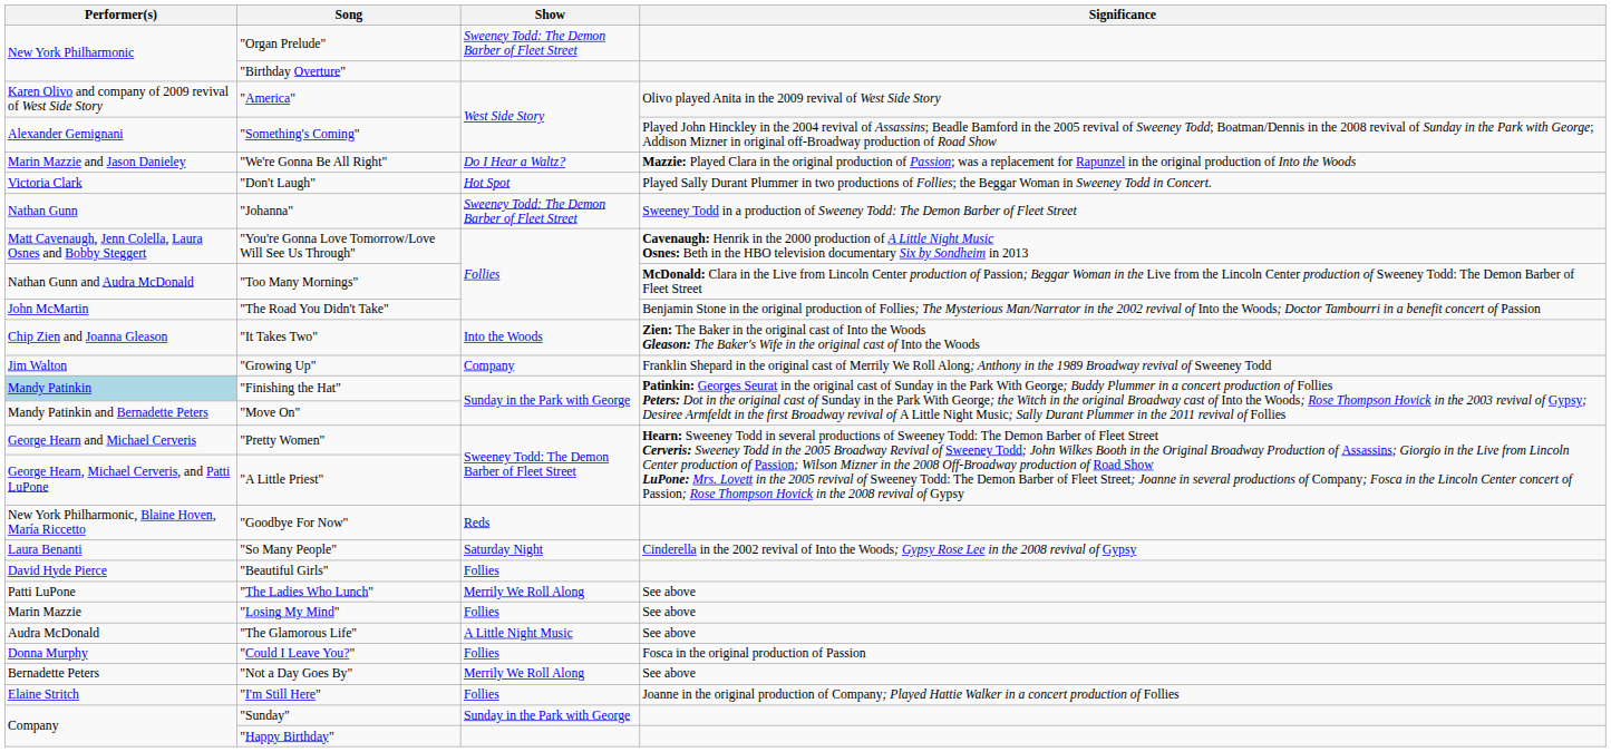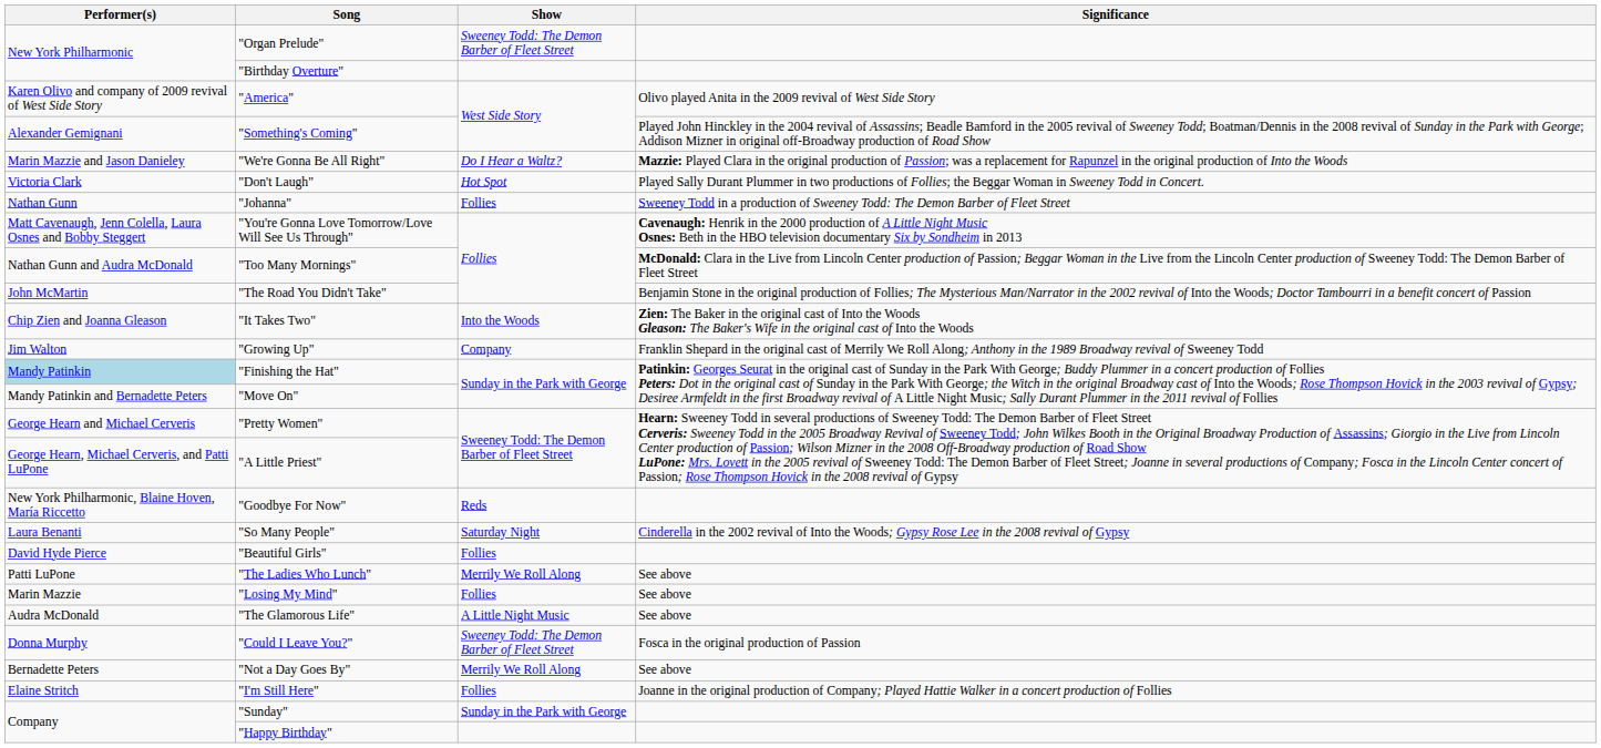"Johanna" | Show: Sweeney Todd: The Demon Barber of Fleet Street -> Follies
"Could I Leave You?" | Show: Follies -> Sweeney Todd: The Demon Barber of Fleet Street
